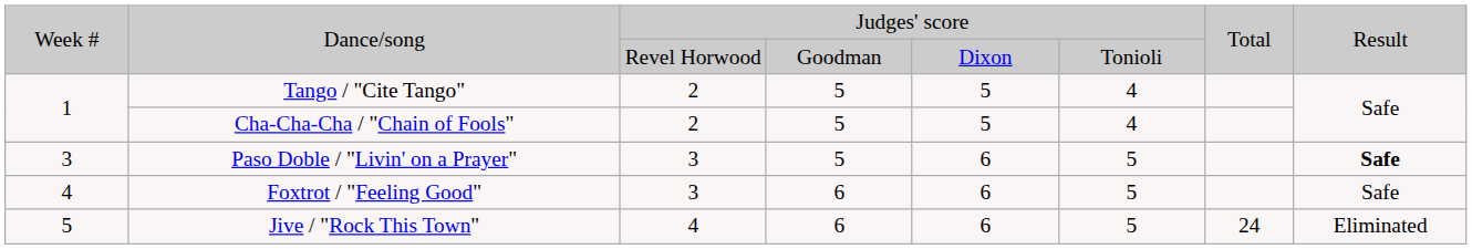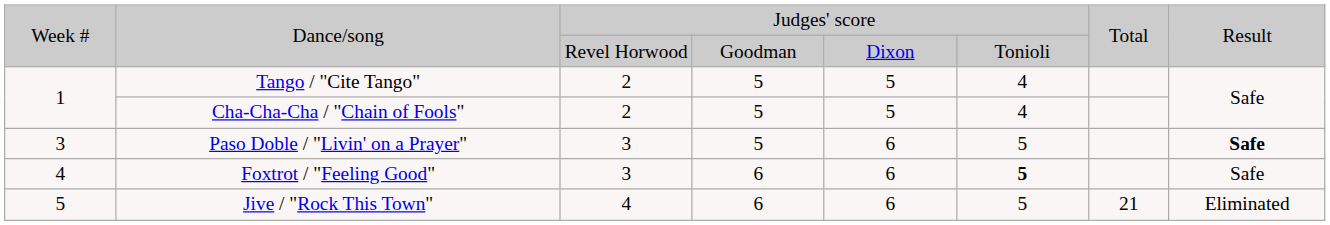Foxtrot / "Feeling Good" | column 6: normal -> bold
Jive / "Rock This Town" | column 7: 24 -> 21
